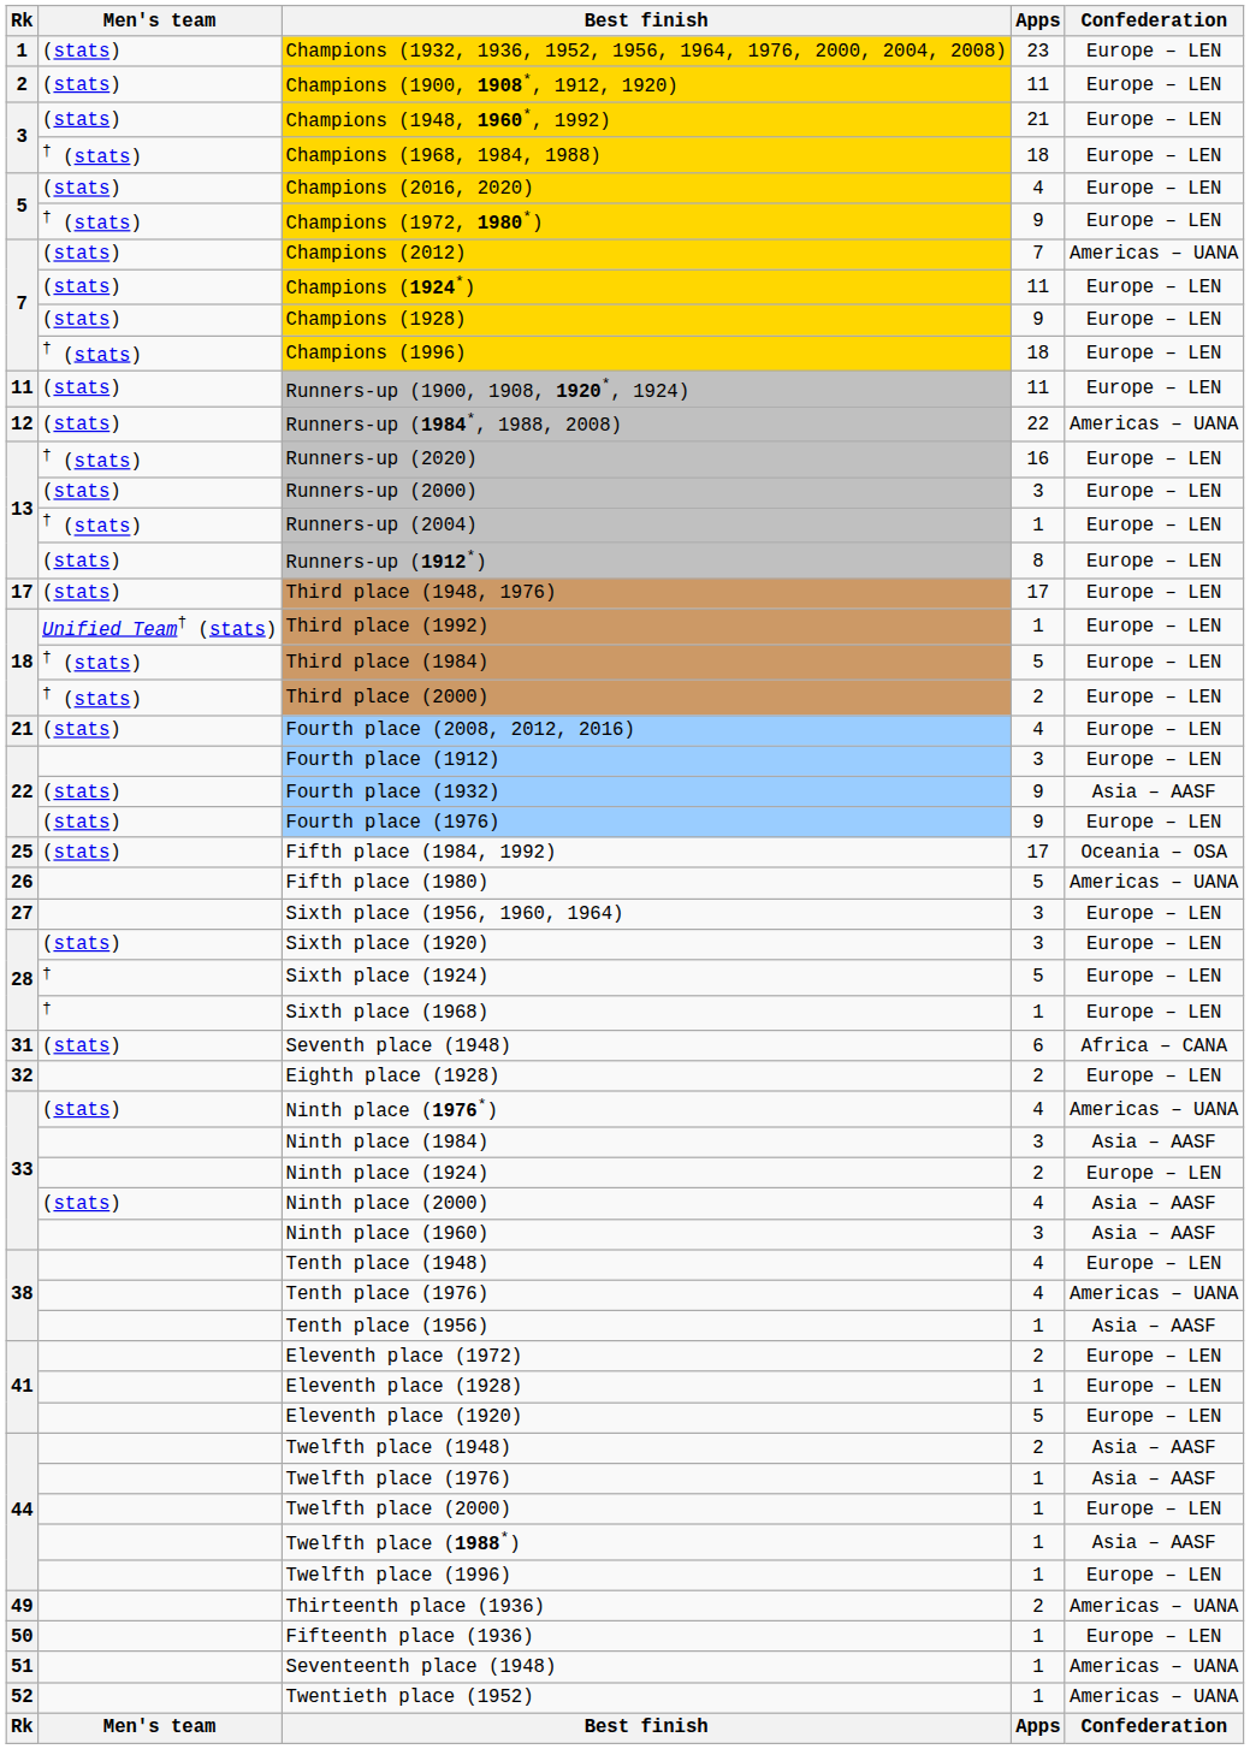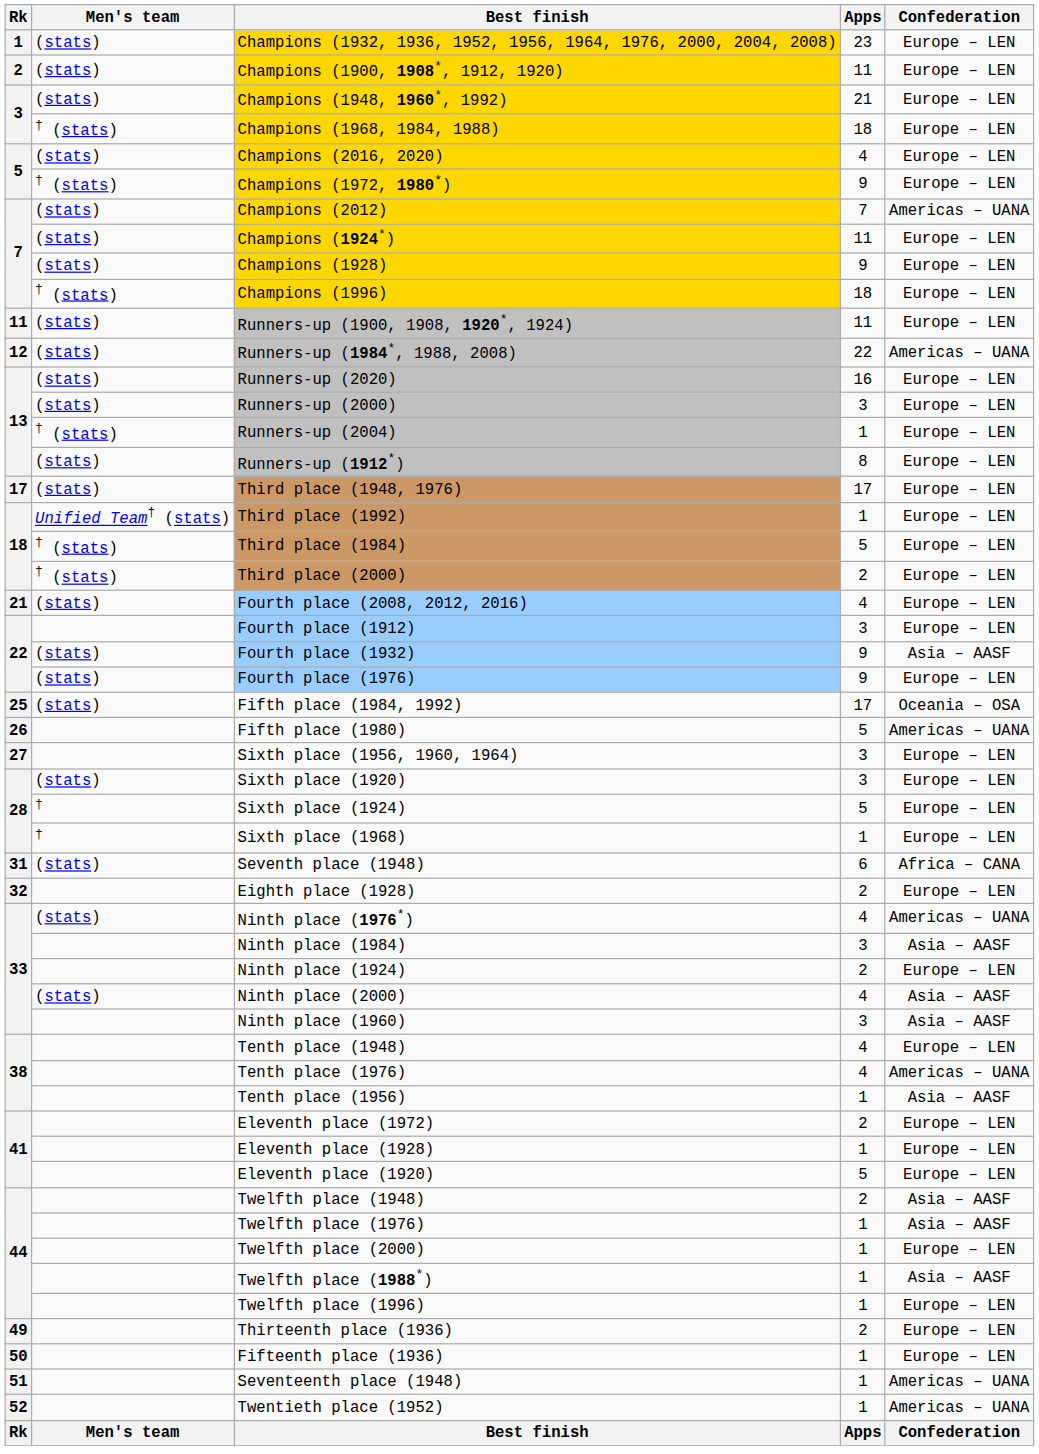Runners-up (2020) | Men's team: † (stats) -> (stats)
Thirteenth place (1936) | Confederation: Americas – UANA -> Europe – LEN
